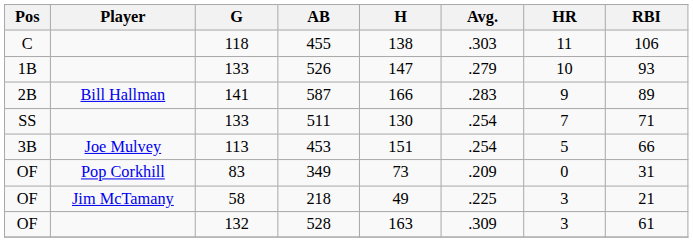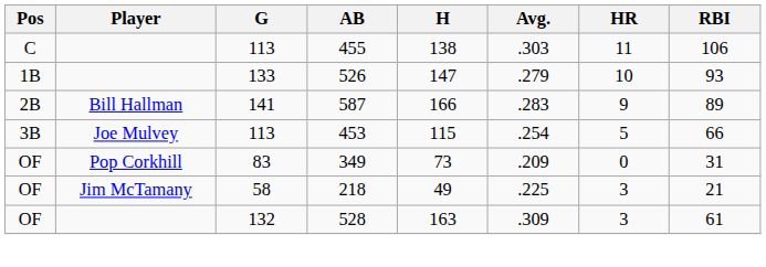455 | G: 118 -> 113
- row: SS | 133 | 511 | 130 | .254 | 7 | 71
453 | H: 151 -> 115
